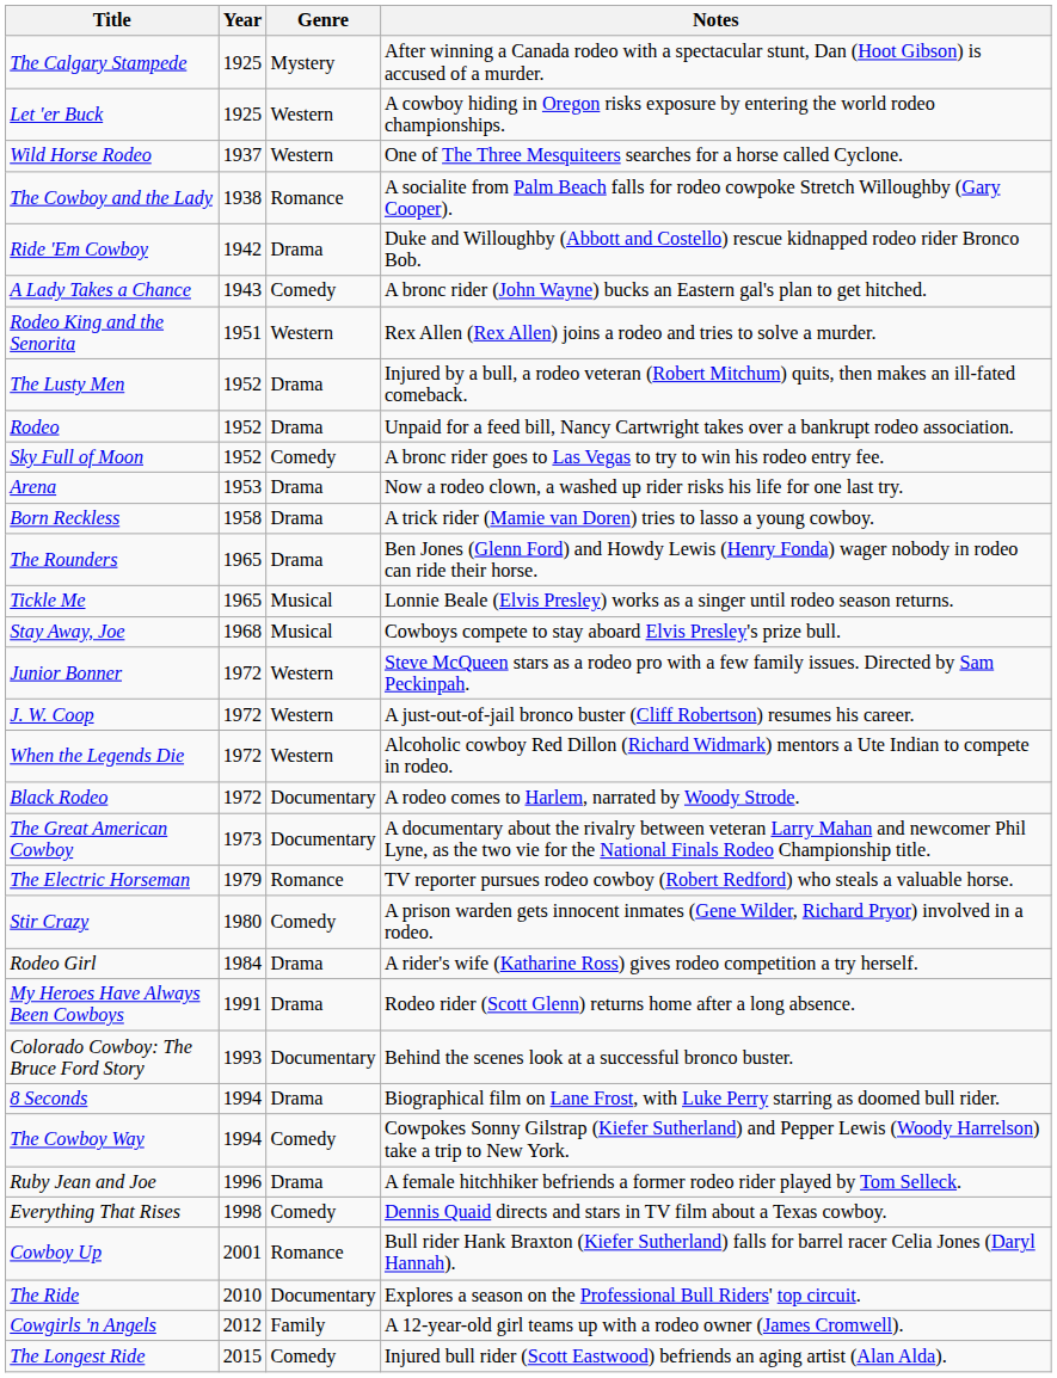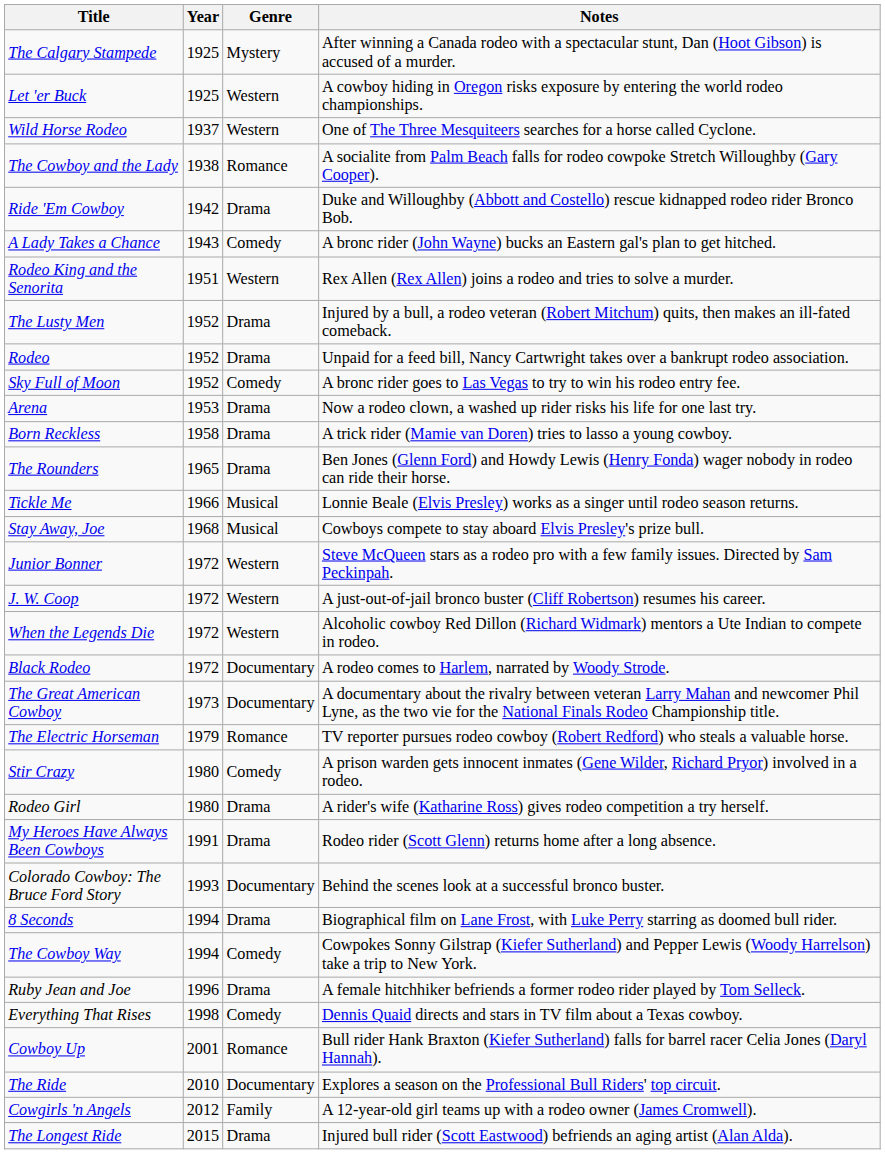Tickle Me | Year: 1965 -> 1966
Rodeo Girl | Year: 1984 -> 1980
The Longest Ride | Genre: Comedy -> Drama
